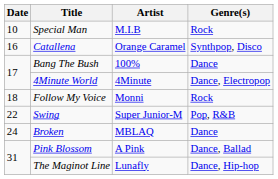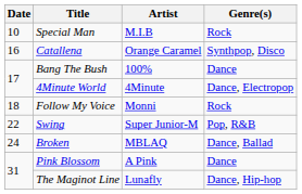Broken | Genre(s): Dance -> Dance, Ballad
Pink Blossom | Genre(s): Dance, Ballad -> Dance
